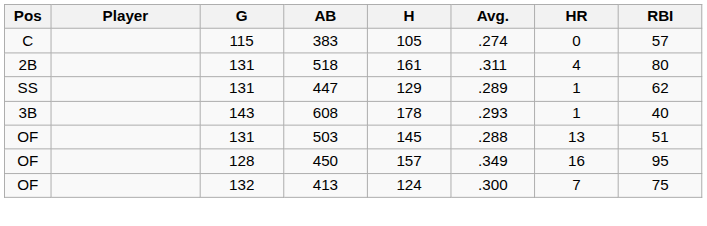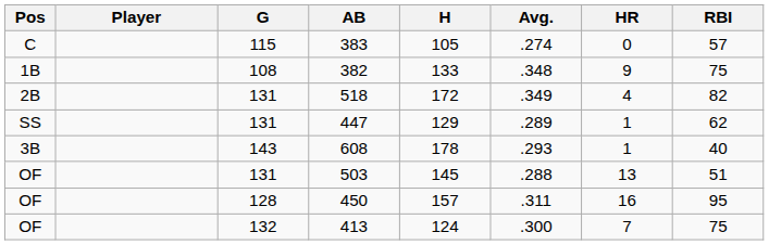+ row: 1B | 108 | 382 | 133 | .348 | 9 | 75
518 | H: 161 -> 172
518 | Avg.: .311 -> .349
518 | RBI: 80 -> 82
450 | Avg.: .349 -> .311
